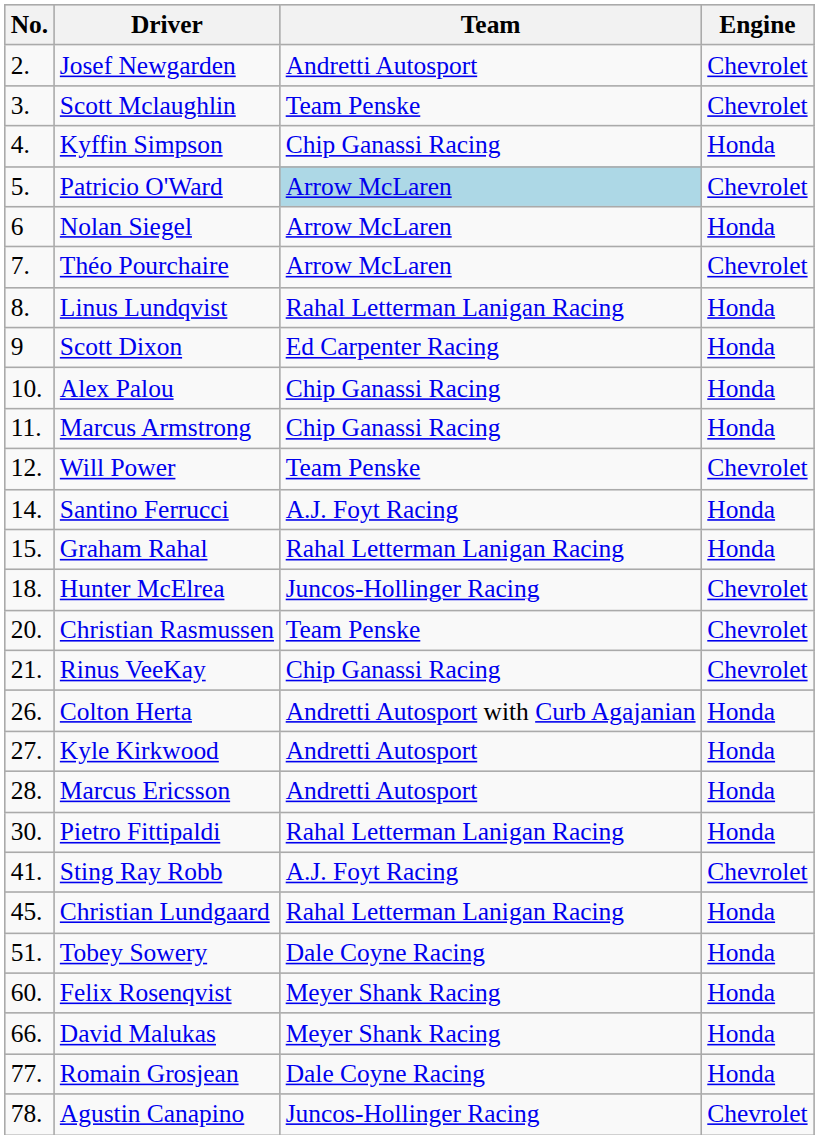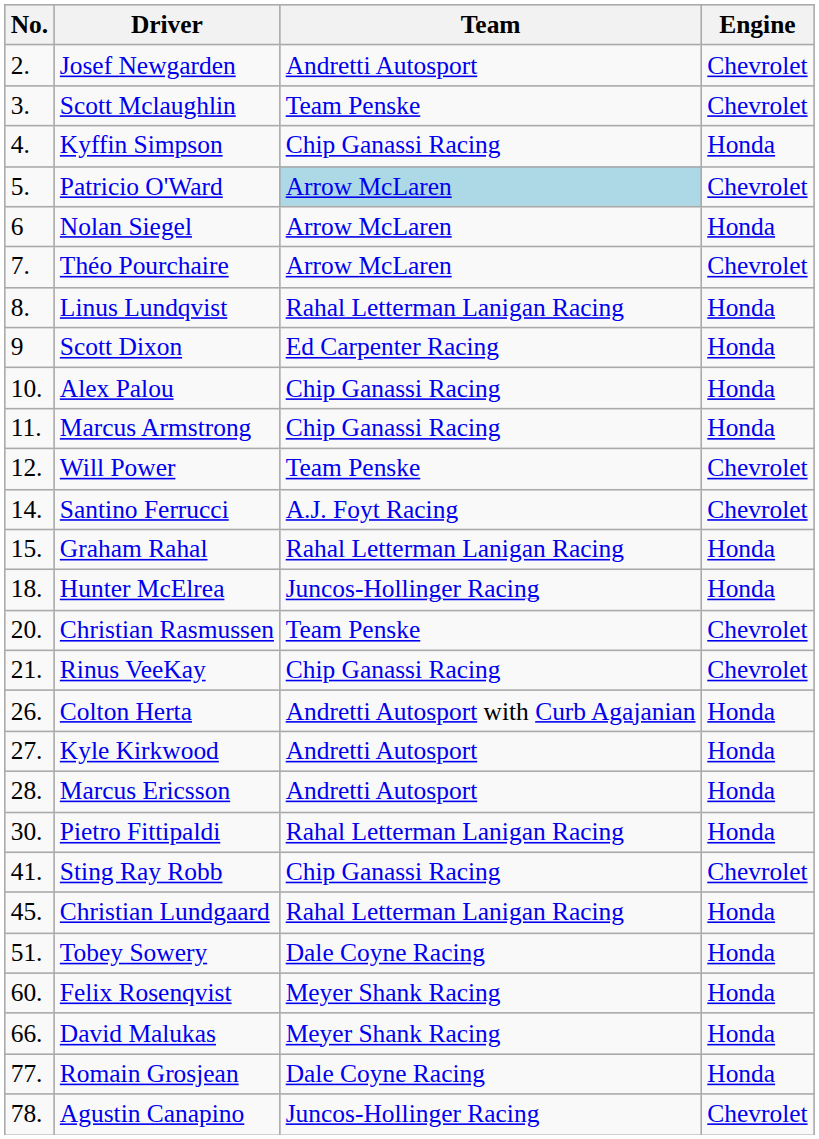Santino Ferrucci | Engine: Honda -> Chevrolet
Hunter McElrea | Engine: Chevrolet -> Honda
Sting Ray Robb | Team: A.J. Foyt Racing -> Chip Ganassi Racing
